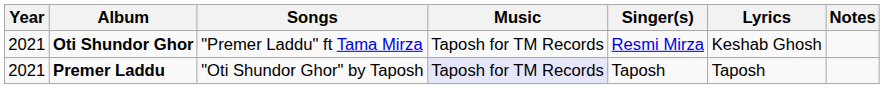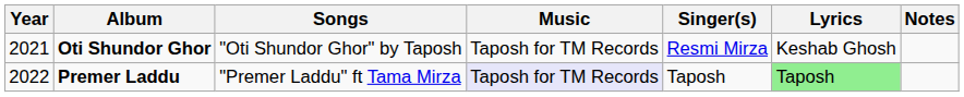Oti Shundor Ghor | Songs: "Premer Laddu" ft Tama Mirza -> "Oti Shundor Ghor" by Taposh
Premer Laddu | Year: 2021 -> 2022
Premer Laddu | Songs: "Oti Shundor Ghor" by Taposh -> "Premer Laddu" ft Tama Mirza
Premer Laddu | Lyrics: no background -> lightgreen background
